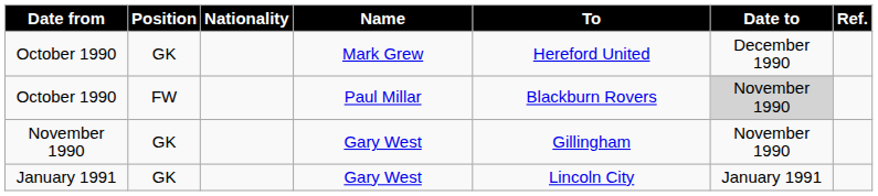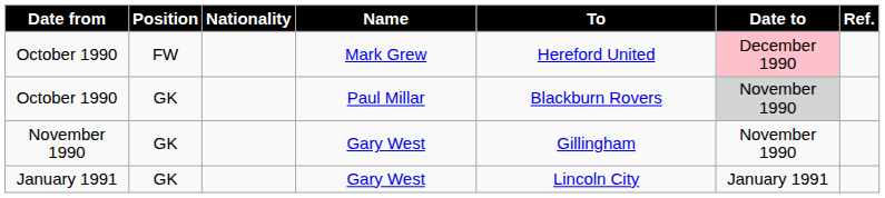October 1990 / Mark Grew | Position: GK -> FW
October 1990 / Mark Grew | Date to: no background -> pink background
October 1990 / Paul Millar | Position: FW -> GK
